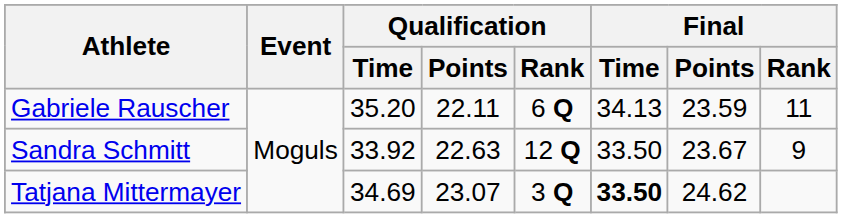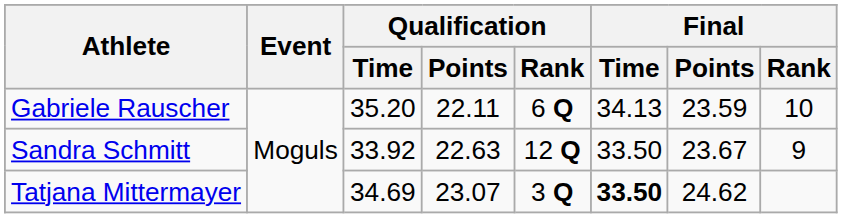Gabriele Rauscher | Final / Rank: 11 -> 10
